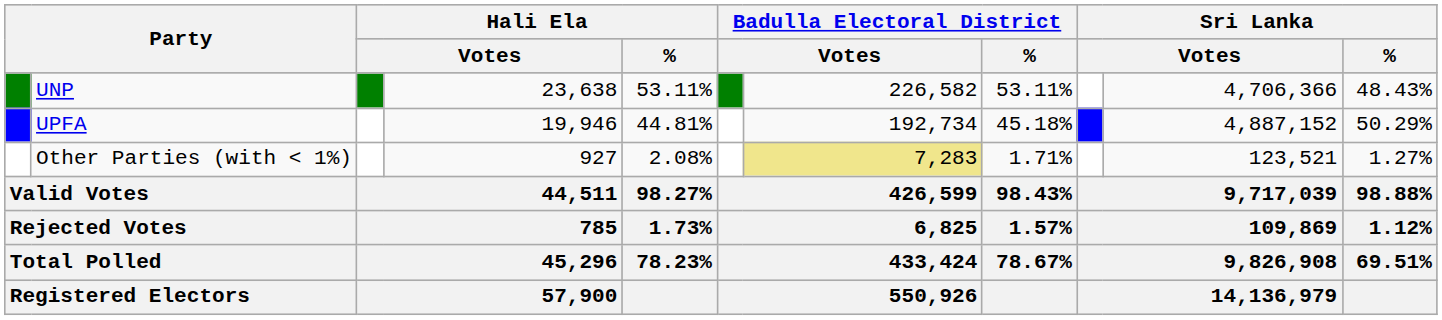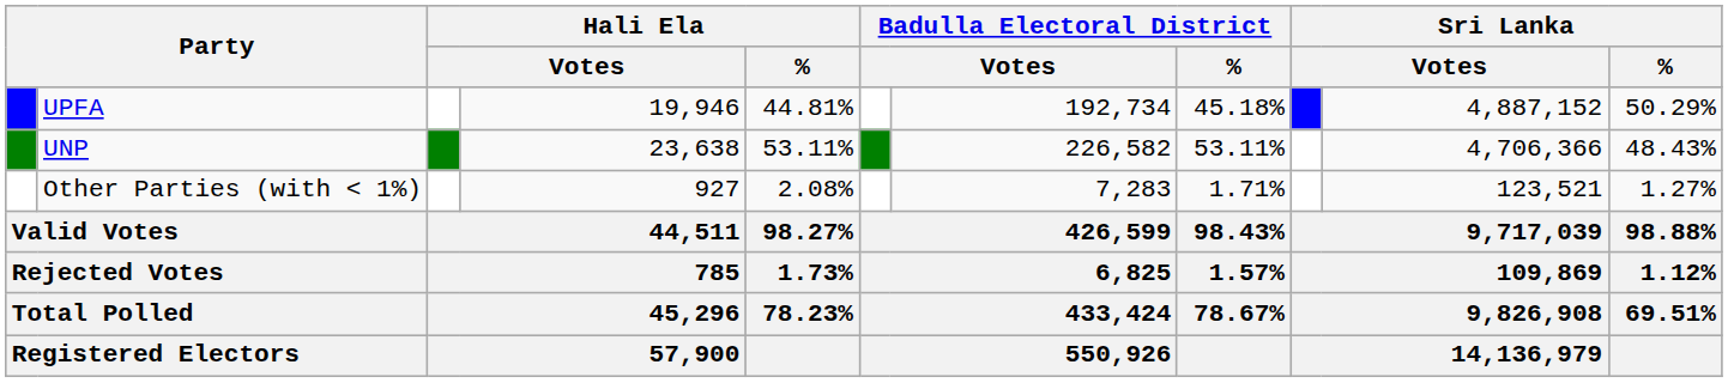rows swapped: UNP <-> UPFA
Other Parties (with < 1%) | column 7: khaki background -> no background
